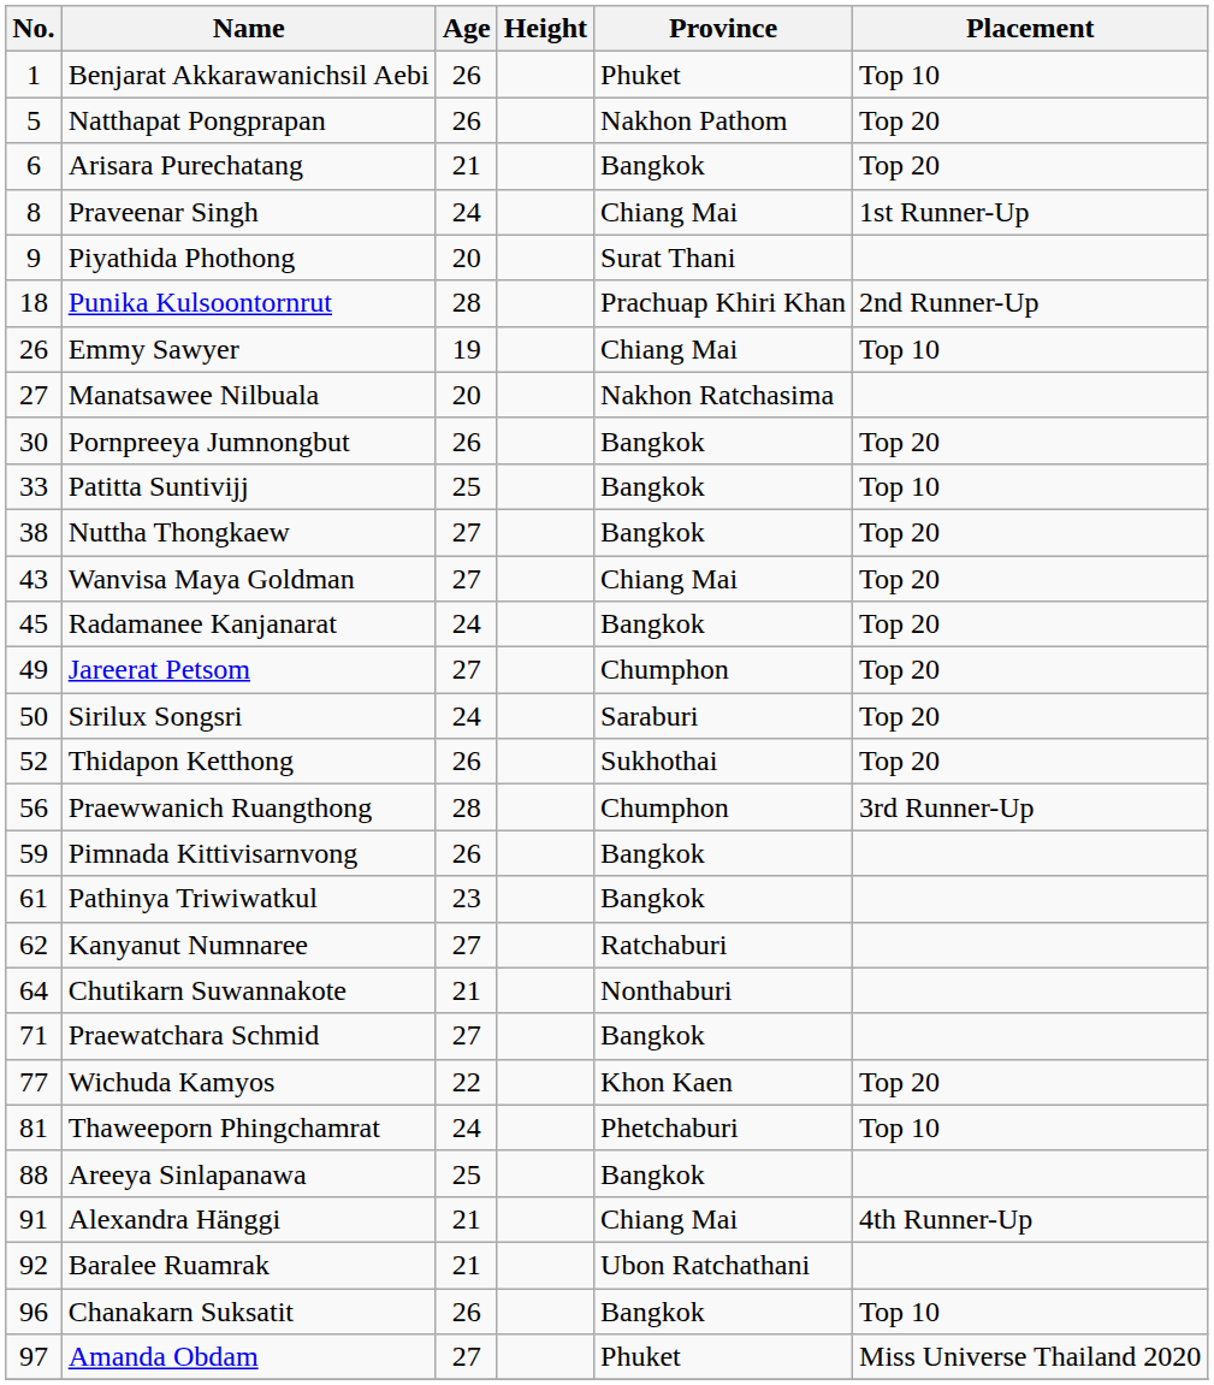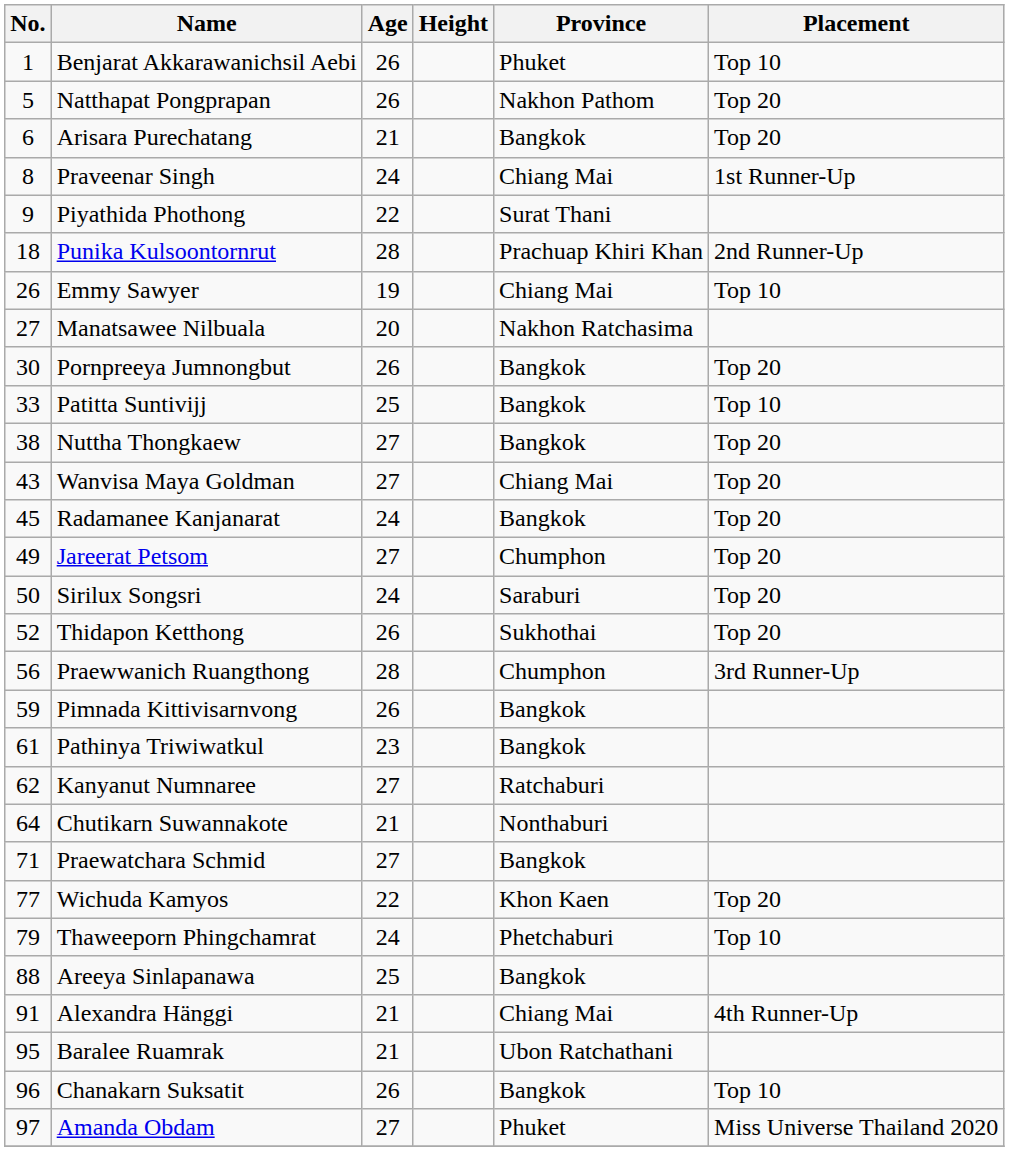Piyathida Phothong | Age: 20 -> 22
Thaweeporn Phingchamrat | No.: 81 -> 79
Baralee Ruamrak | No.: 92 -> 95
